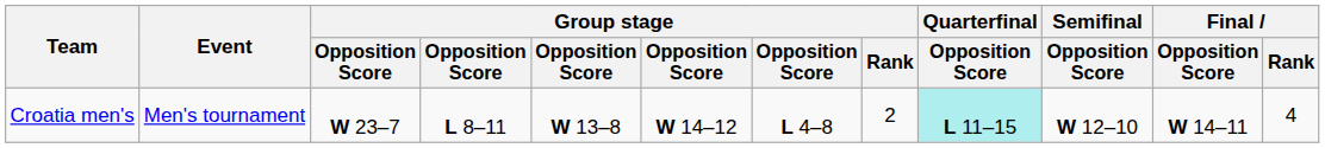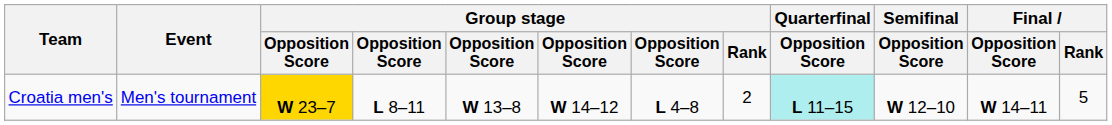Croatia men's | column 3: no background -> gold background
Croatia men's | Final / Rank: 4 -> 5
